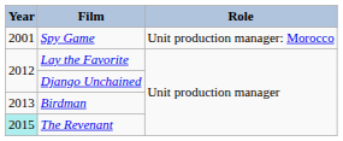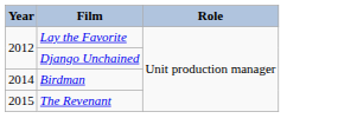- row: 2001 | Spy Game | Unit production manager: Morocco
Birdman | Year: 2013 -> 2014
The Revenant | Year: paleturquoise background -> no background
